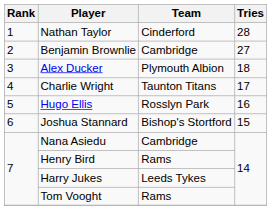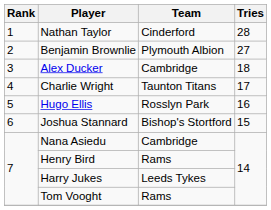Benjamin Brownlie | Team: Cambridge -> Plymouth Albion
Alex Ducker | Team: Plymouth Albion -> Cambridge
